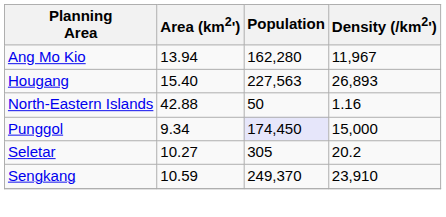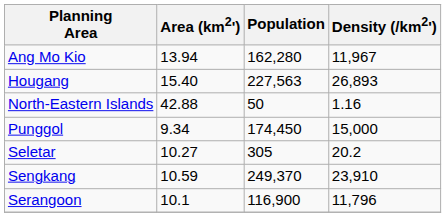Punggol | Population: lavender background -> no background
+ row: Serangoon | 10.1 | 116,900 | 11,796
